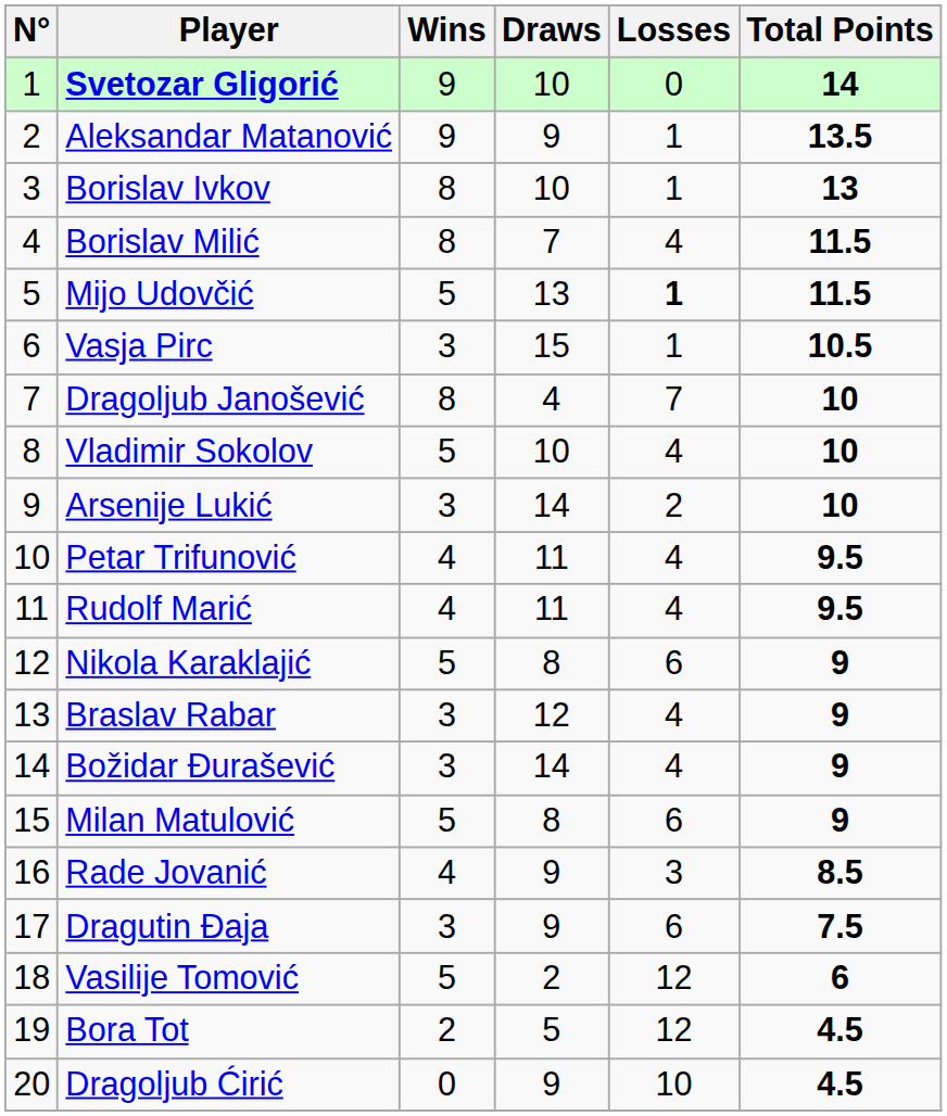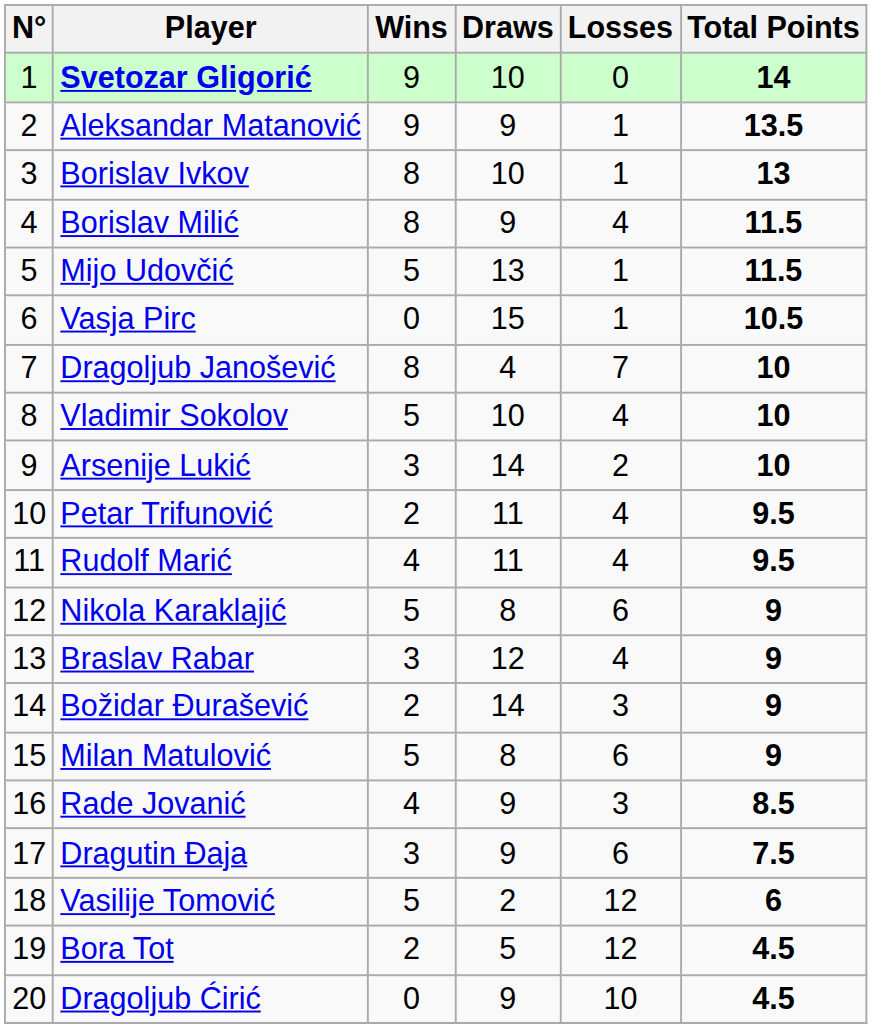Borislav Milić | Draws: 7 -> 9
Mijo Udovčić | Losses: bold -> normal
Vasja Pirc | Wins: 3 -> 0
Petar Trifunović | Wins: 4 -> 2
Božidar Đurašević | Wins: 3 -> 2
Božidar Đurašević | Losses: 4 -> 3
